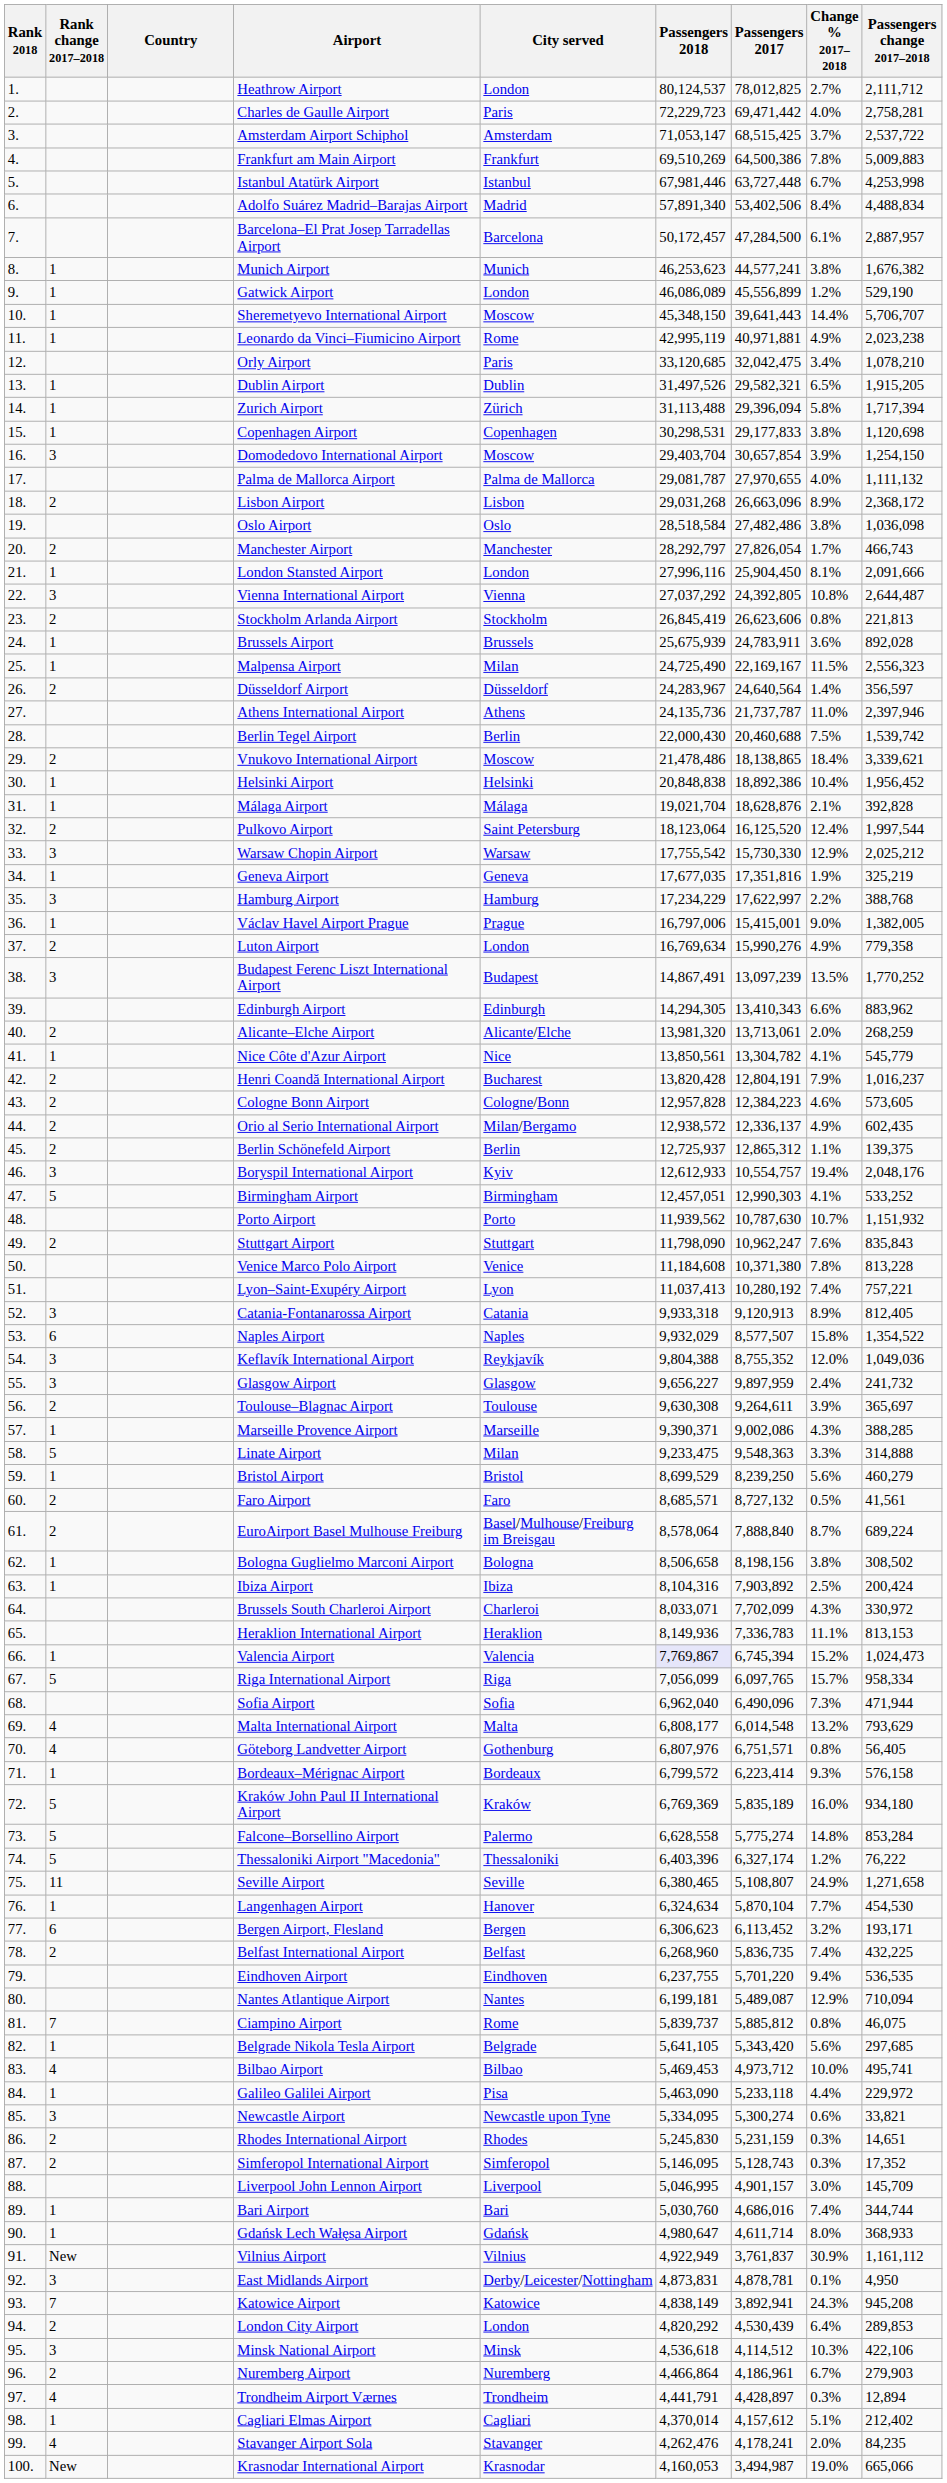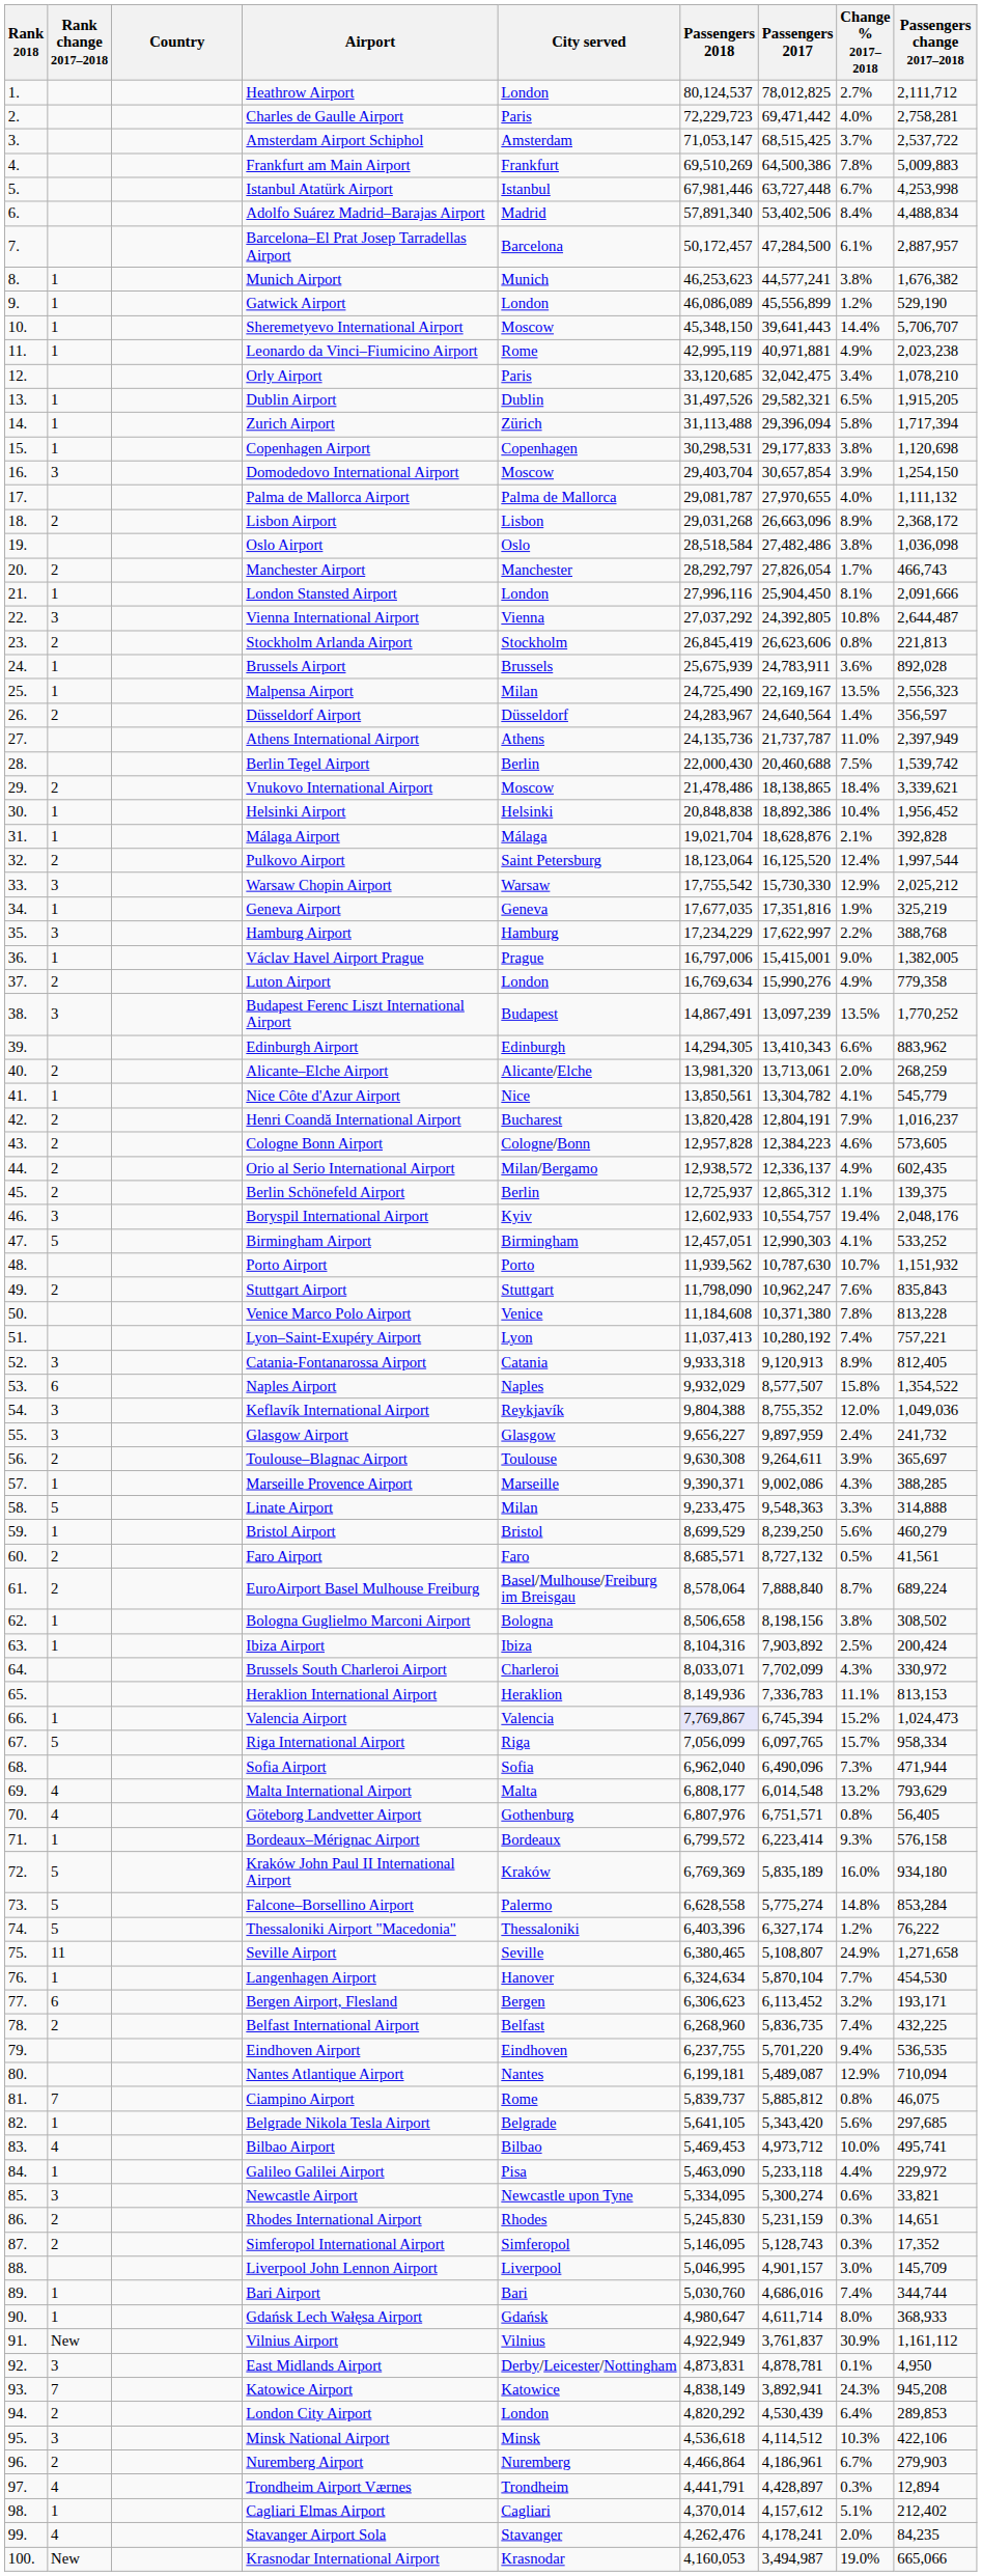Malpensa Airport | Change % 2017–2018: 11.5% -> 13.5%
Athens International Airport | Passengers change 2017–2018: 2,397,946 -> 2,397,949
Boryspil International Airport | Passengers 2018: 12,612,933 -> 12,602,933
